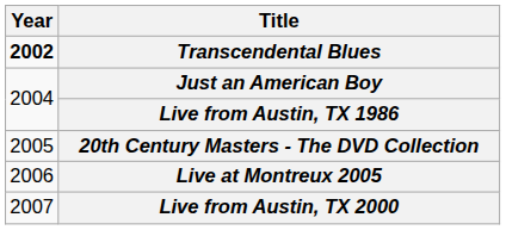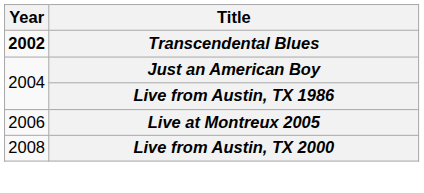- row: 2005 | 20th Century Masters - The DVD Collection
Live from Austin, TX 2000 | Year: 2007 -> 2008
